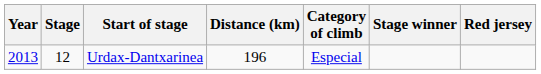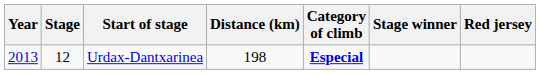Urdax-Dantxarinea | Distance (km): 196 -> 198
Urdax-Dantxarinea | Category of climb: normal -> bold
